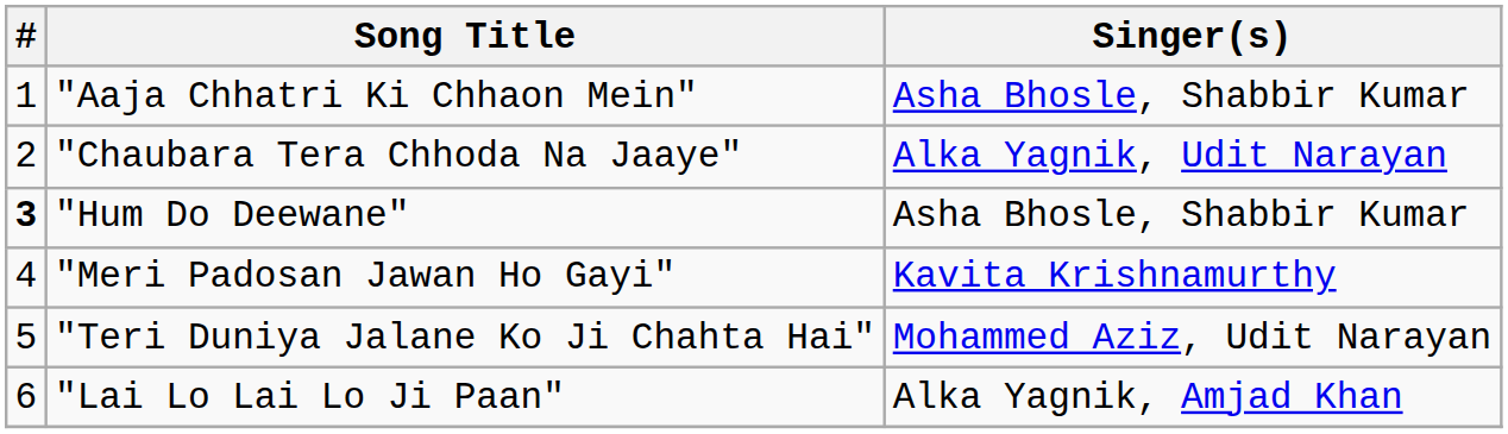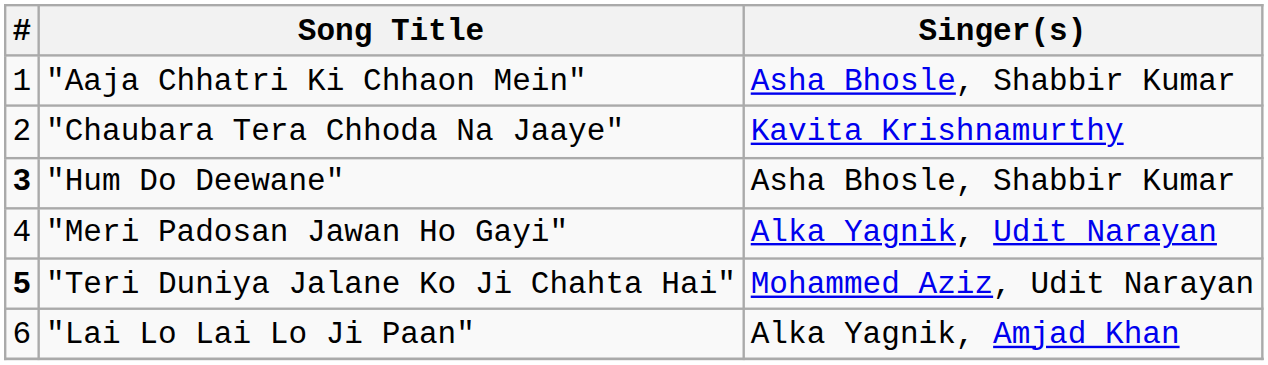"Chaubara Tera Chhoda Na Jaaye" | Singer(s): Alka Yagnik, Udit Narayan -> Kavita Krishnamurthy
"Meri Padosan Jawan Ho Gayi" | Singer(s): Kavita Krishnamurthy -> Alka Yagnik, Udit Narayan
"Teri Duniya Jalane Ko Ji Chahta Hai" | #: normal -> bold
